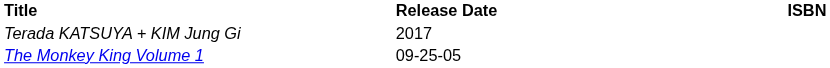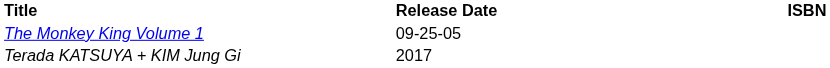rows swapped: The Monkey King Volume 1 <-> Terada KATSUYA + KIM Jung Gi
